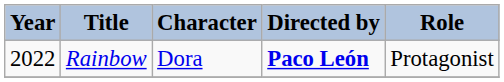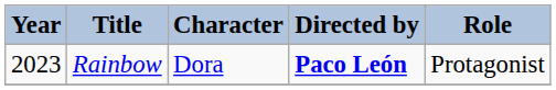Rainbow | Year: 2022 -> 2023
